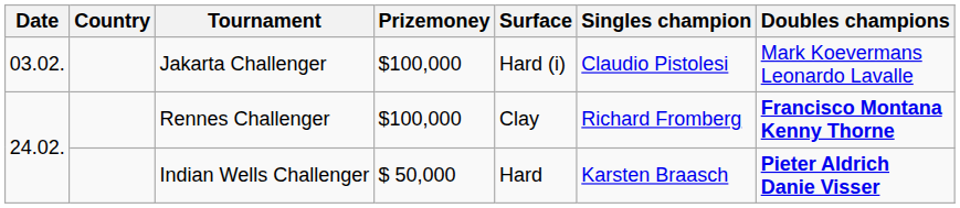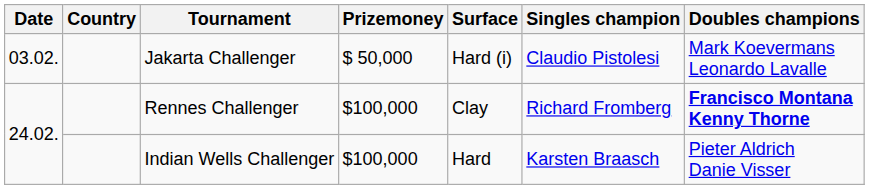Jakarta Challenger | Prizemoney: $100,000 -> $ 50,000
Indian Wells Challenger | Prizemoney: $ 50,000 -> $100,000
Indian Wells Challenger | Doubles champions: bold -> normal
